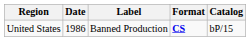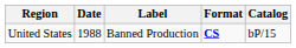United States | Date: 1986 -> 1988
